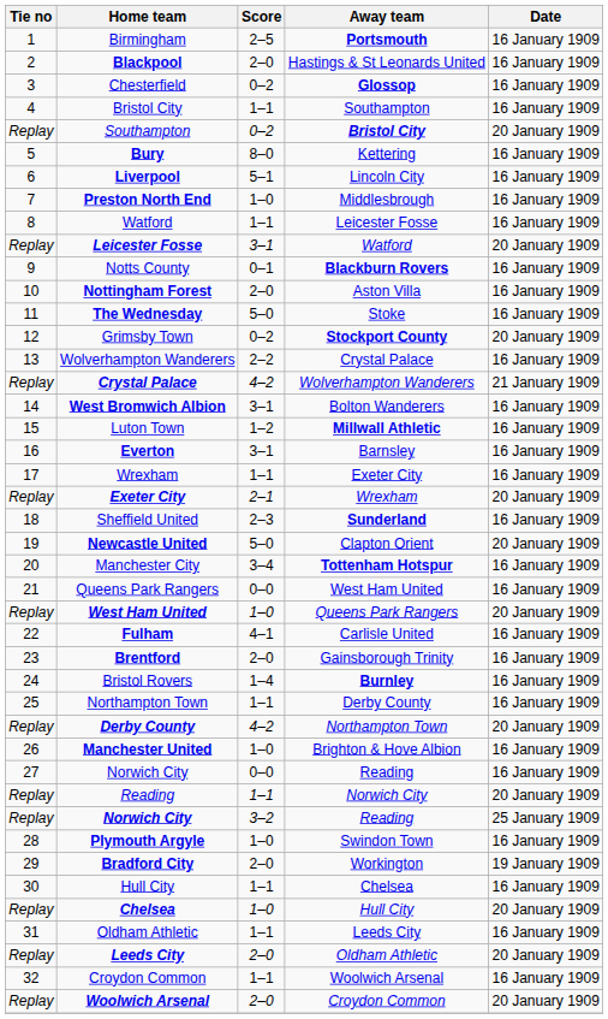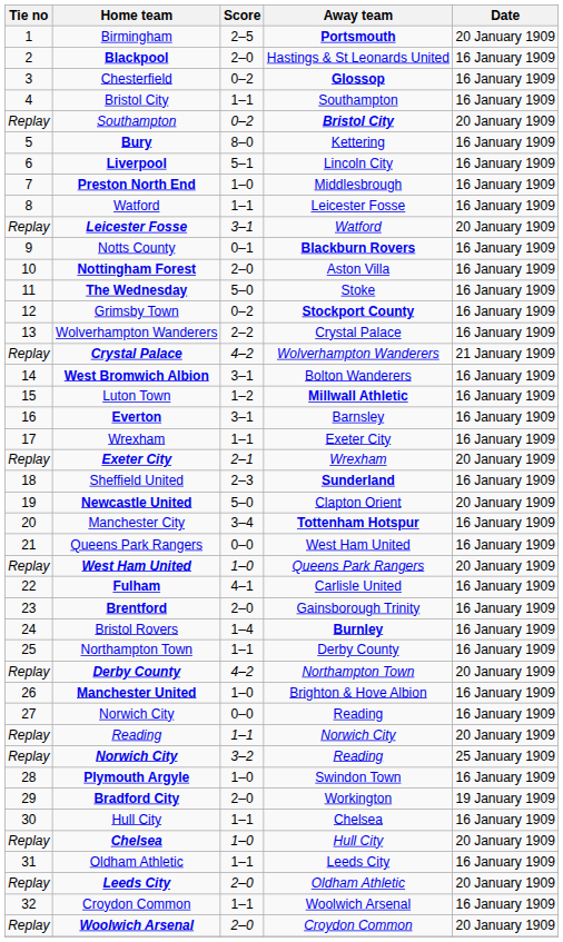Birmingham | Date: 16 January 1909 -> 20 January 1909
Grimsby Town | Date: 20 January 1909 -> 16 January 1909
